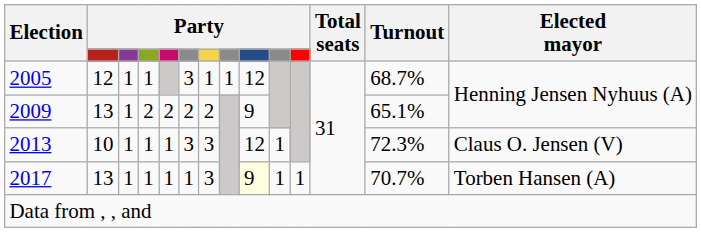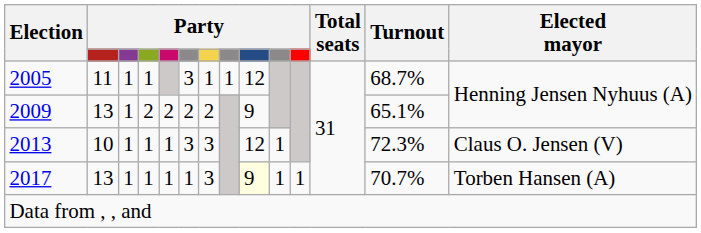2005 | column 2: 12 -> 11
